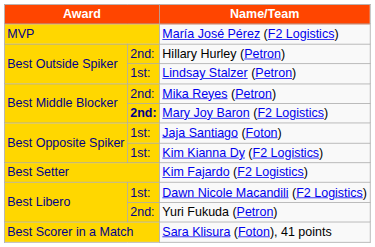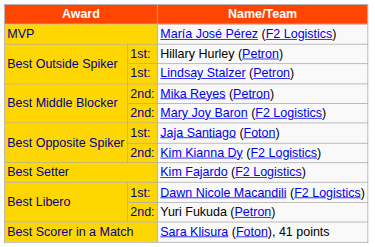Hillary Hurley (Petron) | column 2: 2nd: -> 1st:
Mary Joy Baron (F2 Logistics) | column 2: bold -> normal
Kim Kianna Dy (F2 Logistics) | column 2: 1st: -> 2nd:
